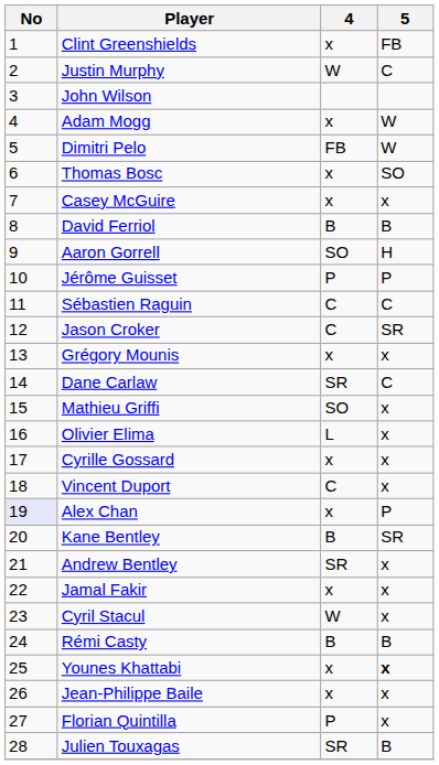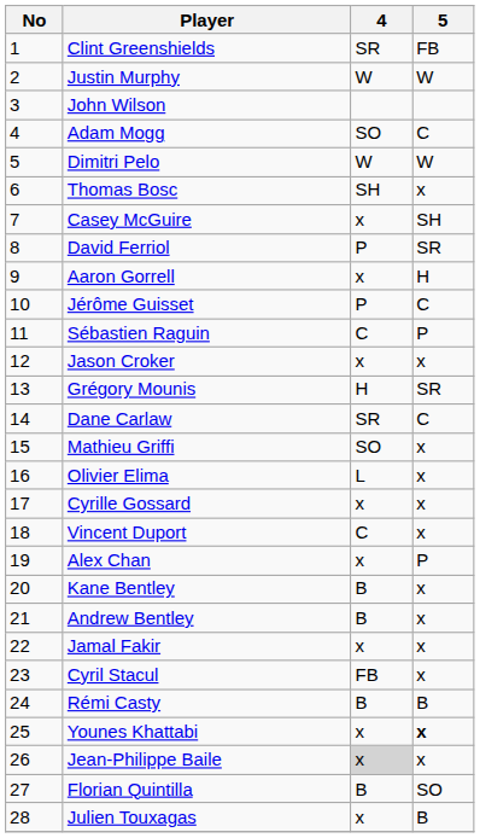Clint Greenshields | 4: x -> SR
Justin Murphy | 5: C -> W
Adam Mogg | 4: x -> SO
Adam Mogg | 5: W -> C
Dimitri Pelo | 4: FB -> W
Thomas Bosc | 4: x -> SH
Thomas Bosc | 5: SO -> x
Casey McGuire | 5: x -> SH
David Ferriol | 4: B -> P
David Ferriol | 5: B -> SR
Aaron Gorrell | 4: SO -> x
Jérôme Guisset | 5: P -> C
Sébastien Raguin | 5: C -> P
Jason Croker | 4: C -> x
Jason Croker | 5: SR -> x
Grégory Mounis | 4: x -> H
Grégory Mounis | 5: x -> SR
Alex Chan | No: lavender background -> no background
Kane Bentley | 5: SR -> x
Andrew Bentley | 4: SR -> B
Cyril Stacul | 4: W -> FB
Jean-Philippe Baile | 4: no background -> lightgrey background
Florian Quintilla | 4: P -> B
Florian Quintilla | 5: x -> SO
Julien Touxagas | 4: SR -> x
